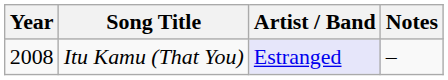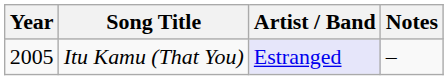Itu Kamu (That You) | Year: 2008 -> 2005
